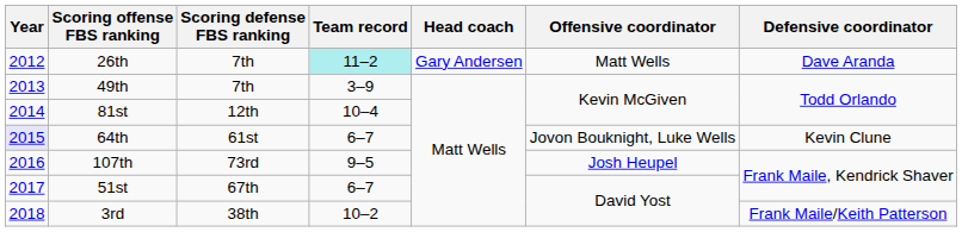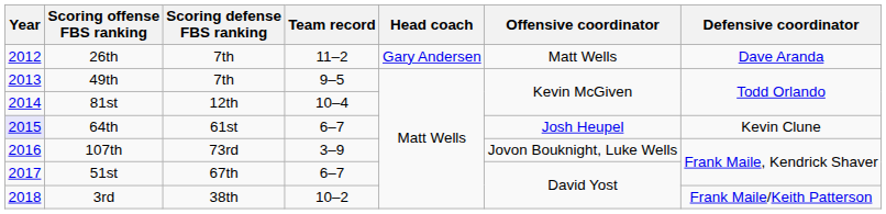26th | Team record: paleturquoise background -> no background
49th | Team record: 3–9 -> 9–5
64th | Offensive coordinator: Jovon Bouknight, Luke Wells -> Josh Heupel
107th | Team record: 9–5 -> 3–9
107th | Offensive coordinator: Josh Heupel -> Jovon Bouknight, Luke Wells
